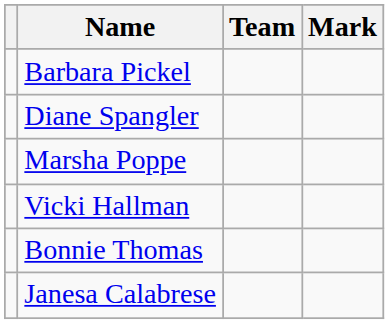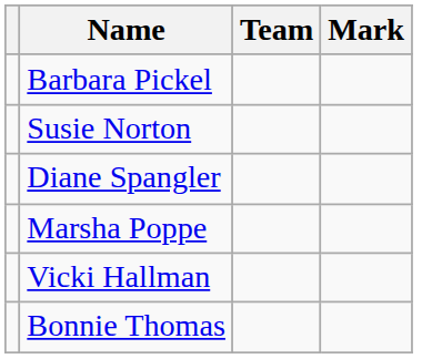+ row: Susie Norton
- row: Janesa Calabrese
